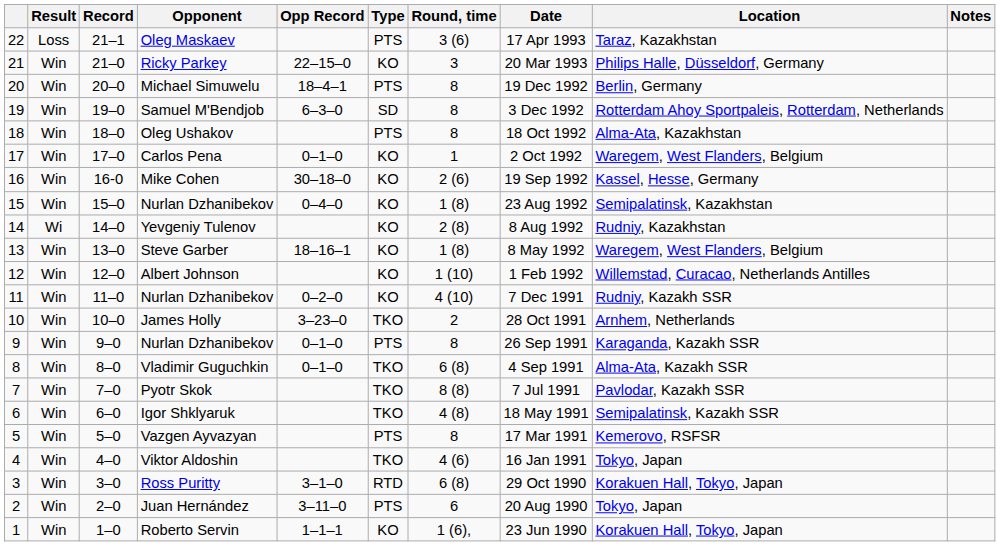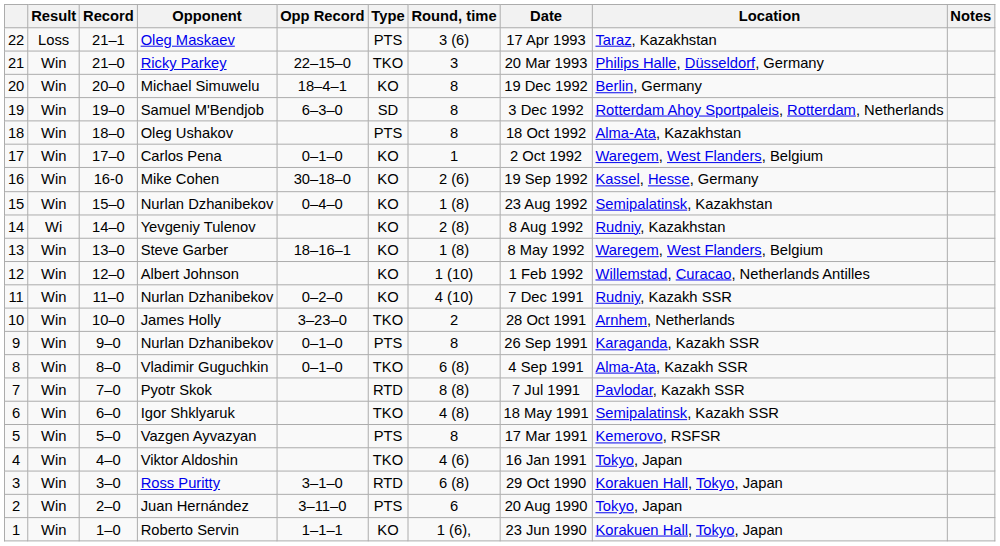Ricky Parkey | Type: KO -> TKO
Michael Simuwelu | Type: PTS -> KO
Pyotr Skok | Type: TKO -> RTD
